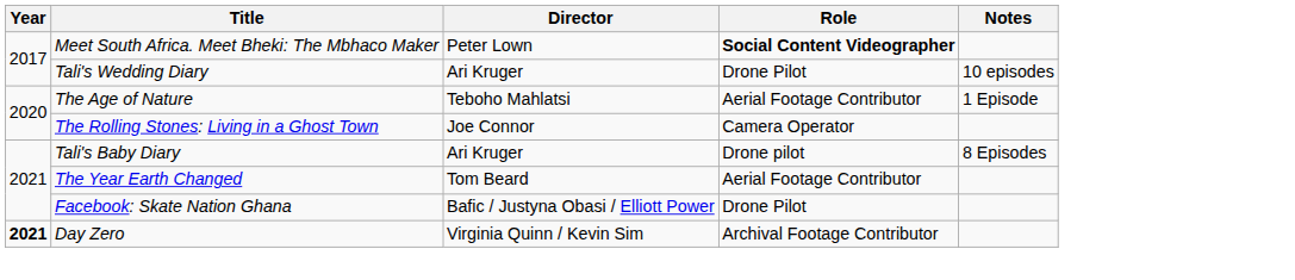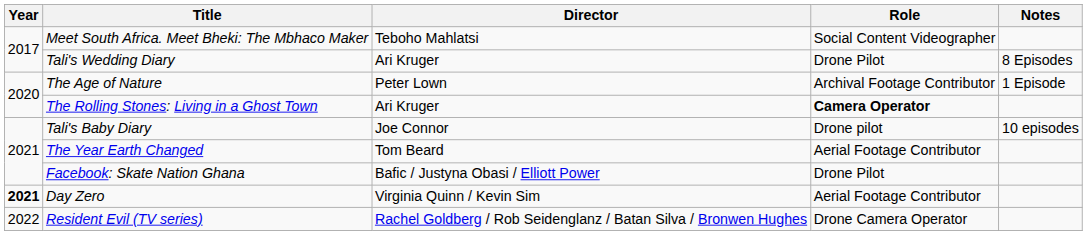Meet South Africa. Meet Bheki: The Mbhaco Maker | Director: Peter Lown -> Teboho Mahlatsi
Meet South Africa. Meet Bheki: The Mbhaco Maker | Role: bold -> normal
Tali's Wedding Diary | Notes: 10 episodes -> 8 Episodes
The Age of Nature | Director: Teboho Mahlatsi -> Peter Lown
The Age of Nature | Role: Aerial Footage Contributor -> Archival Footage Contributor
The Rolling Stones: Living in a Ghost Town | Director: Joe Connor -> Ari Kruger
The Rolling Stones: Living in a Ghost Town | Role: normal -> bold
Tali's Baby Diary | Director: Ari Kruger -> Joe Connor
Tali's Baby Diary | Notes: 8 Episodes -> 10 episodes
Day Zero | Role: Archival Footage Contributor -> Aerial Footage Contributor
+ row: 2022 | Resident Evil (TV series) | Rachel Goldberg / Rob Seidenglanz / Batan Silva / Bronwen Hughes | Drone Camera Operator
